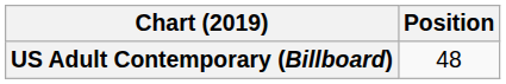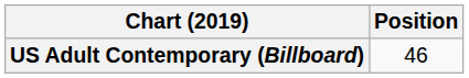US Adult Contemporary (Billboard) | Position: 48 -> 46
